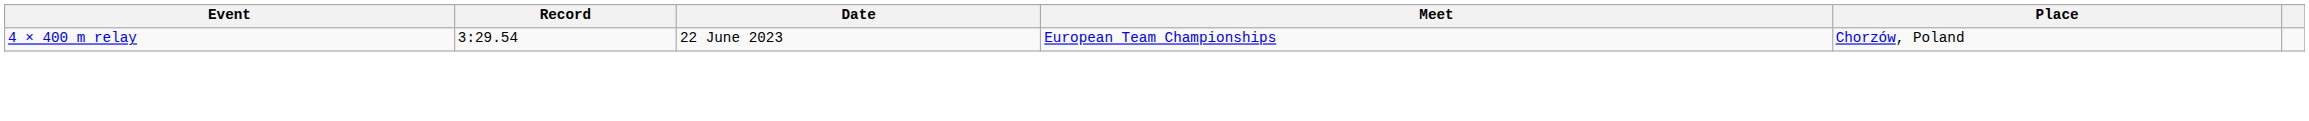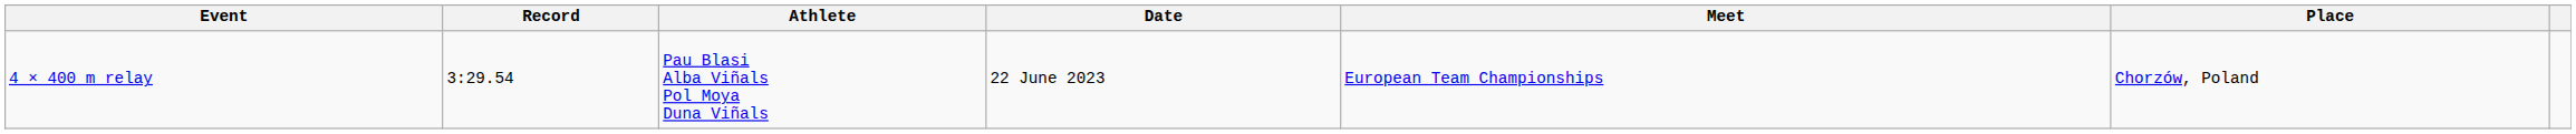+ column: Athlete | Pau Blasi Alba Viñals Pol Moya Duna Viñals
